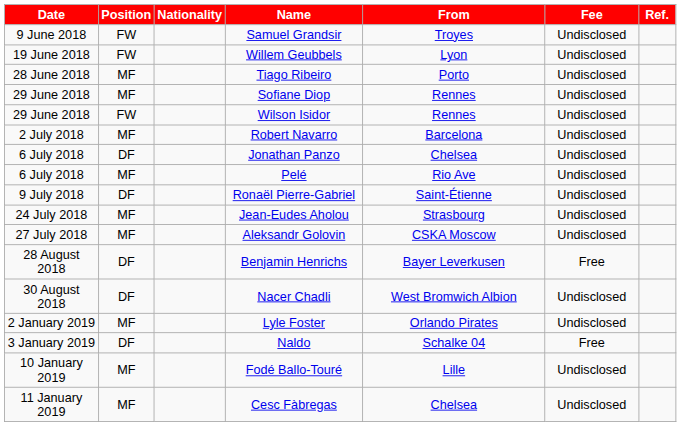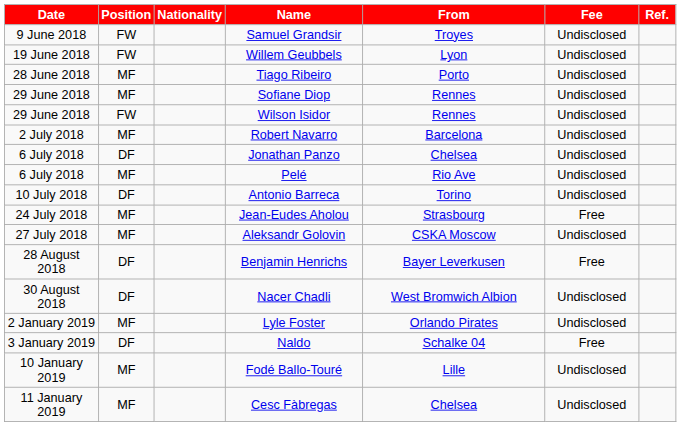- row: 9 July 2018 | DF | Ronaël Pierre-Gabriel | Saint-Étienne | Undisclosed
+ row: 10 July 2018 | DF | Antonio Barreca | Torino | Undisclosed
Jean-Eudes Aholou | Fee: Undisclosed -> Free
